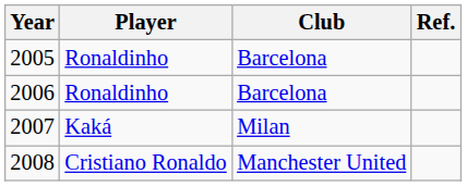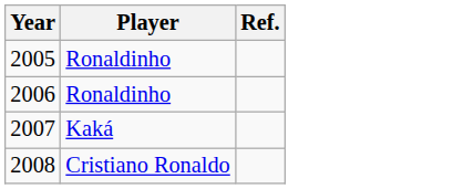- column: Club | Barcelona | Barcelona | Milan | Manchester United
